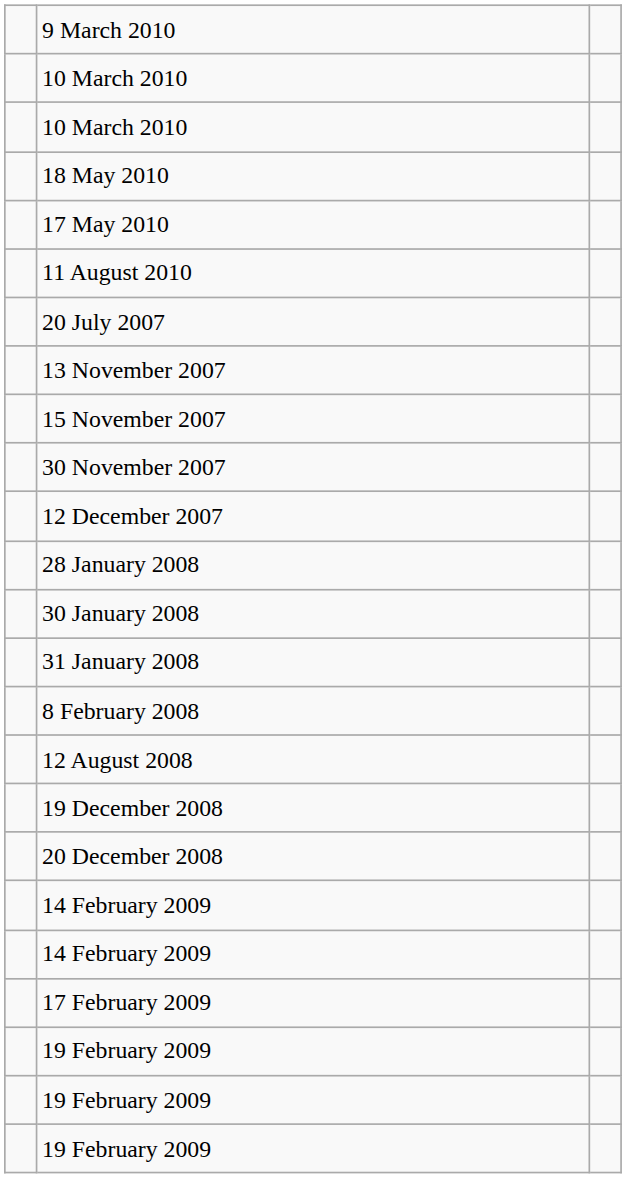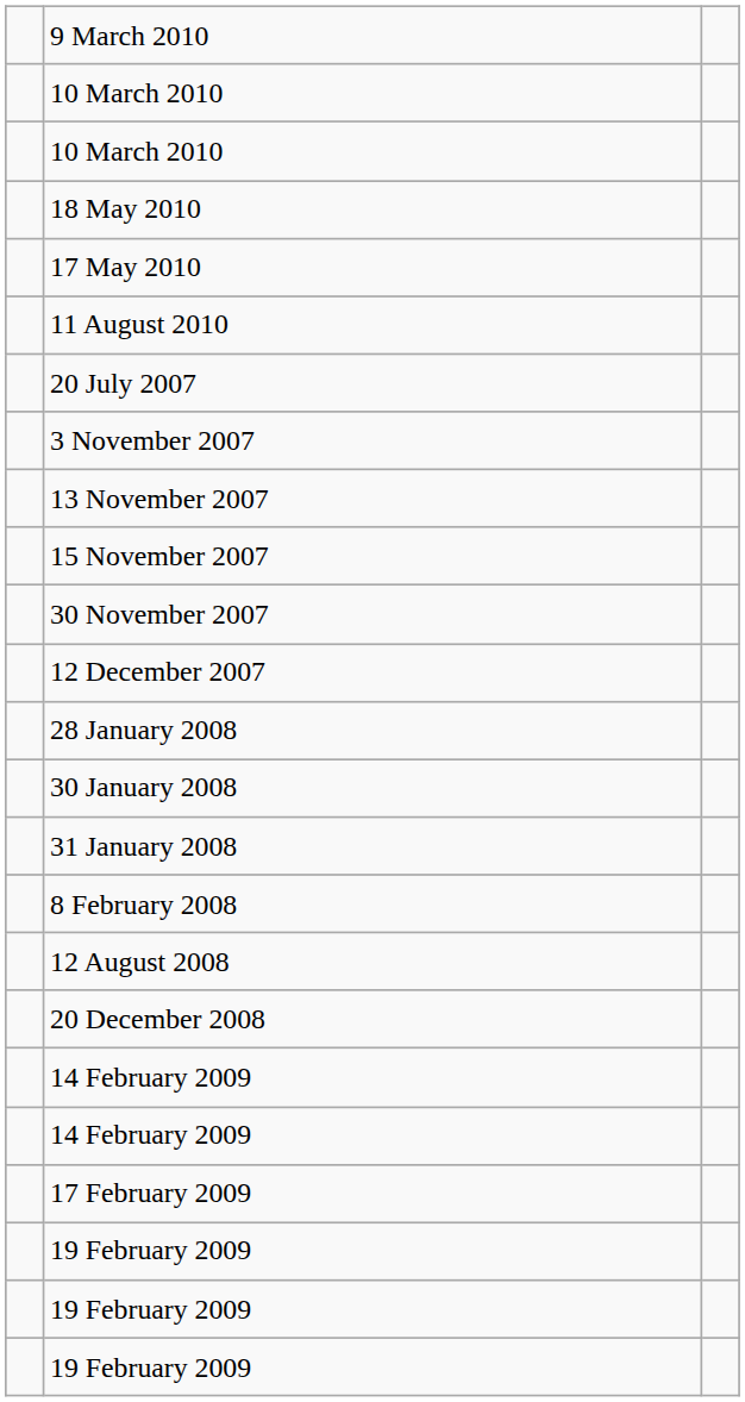+ row: 3 November 2007
- row: 19 December 2008
